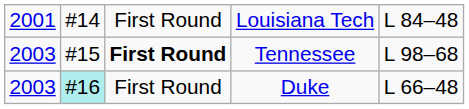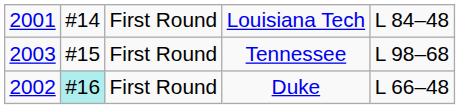Tennessee | column 3: bold -> normal
Duke | column 1: 2003 -> 2002
